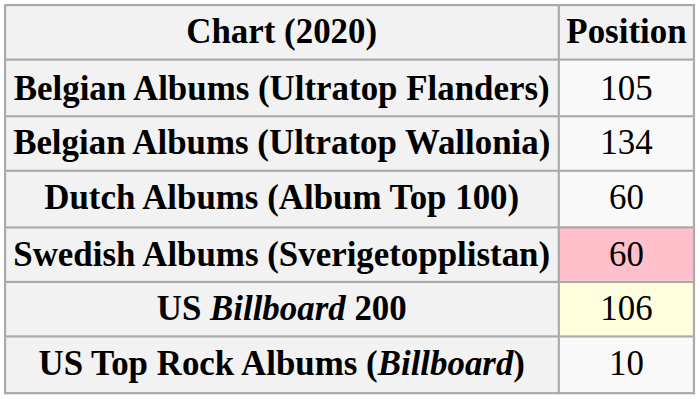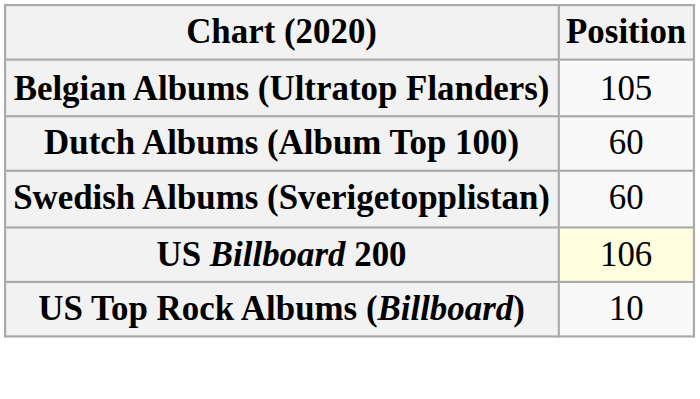- row: Belgian Albums (Ultratop Wallonia) | 134
Swedish Albums (Sverigetopplistan) | Position: pink background -> no background
